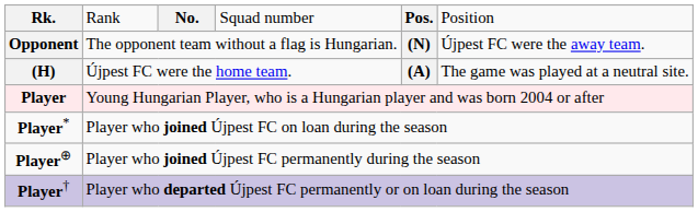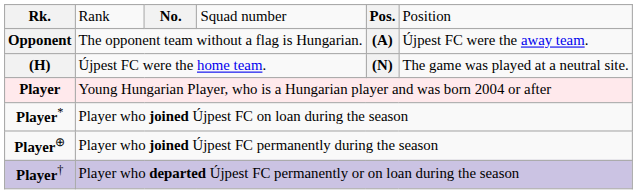Opponent | column 5: (N) -> (A)
(H) | column 5: (A) -> (N)
